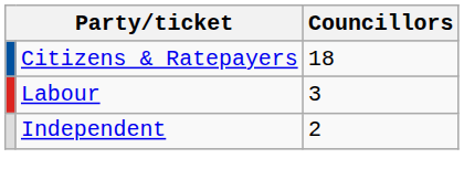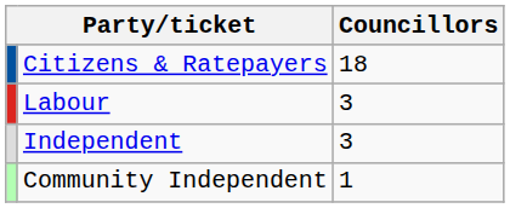Independent | Councillors: 2 -> 3
+ row: Community Independent | 1
